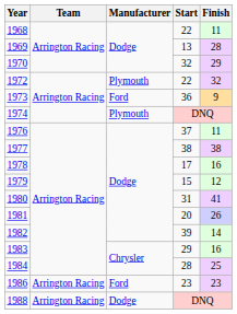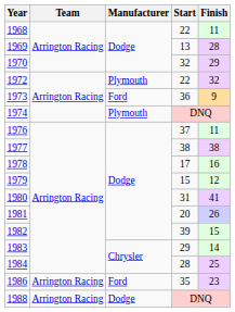1982 | Finish: 14 -> 15
1983 | Finish: 16 -> 14
1986 | Start: 23 -> 35
